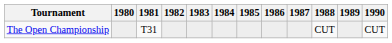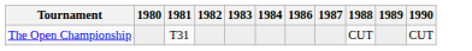- column: 1985
